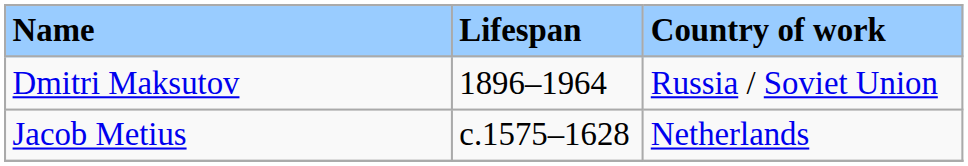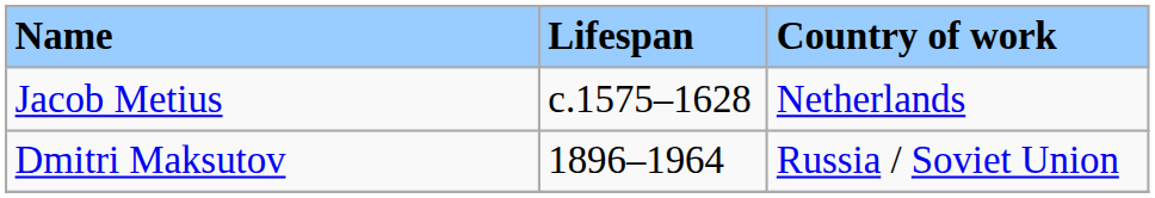rows swapped: Dmitri Maksutov <-> Jacob Metius
